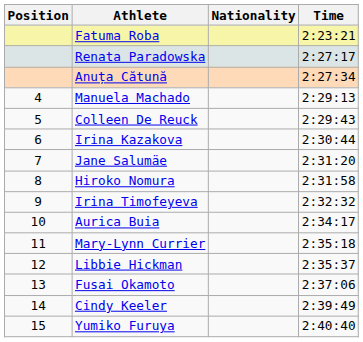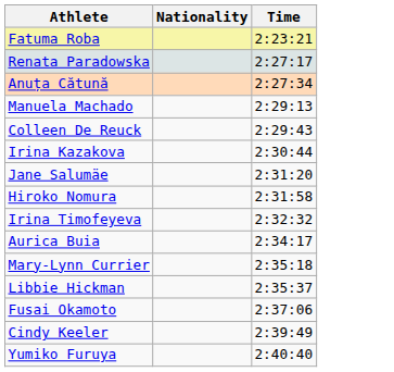- column: Position | 4 | 5 | 6 | 7 | 8 | 9 | 10 | 11 | 12 | 13 | 14 | 15
